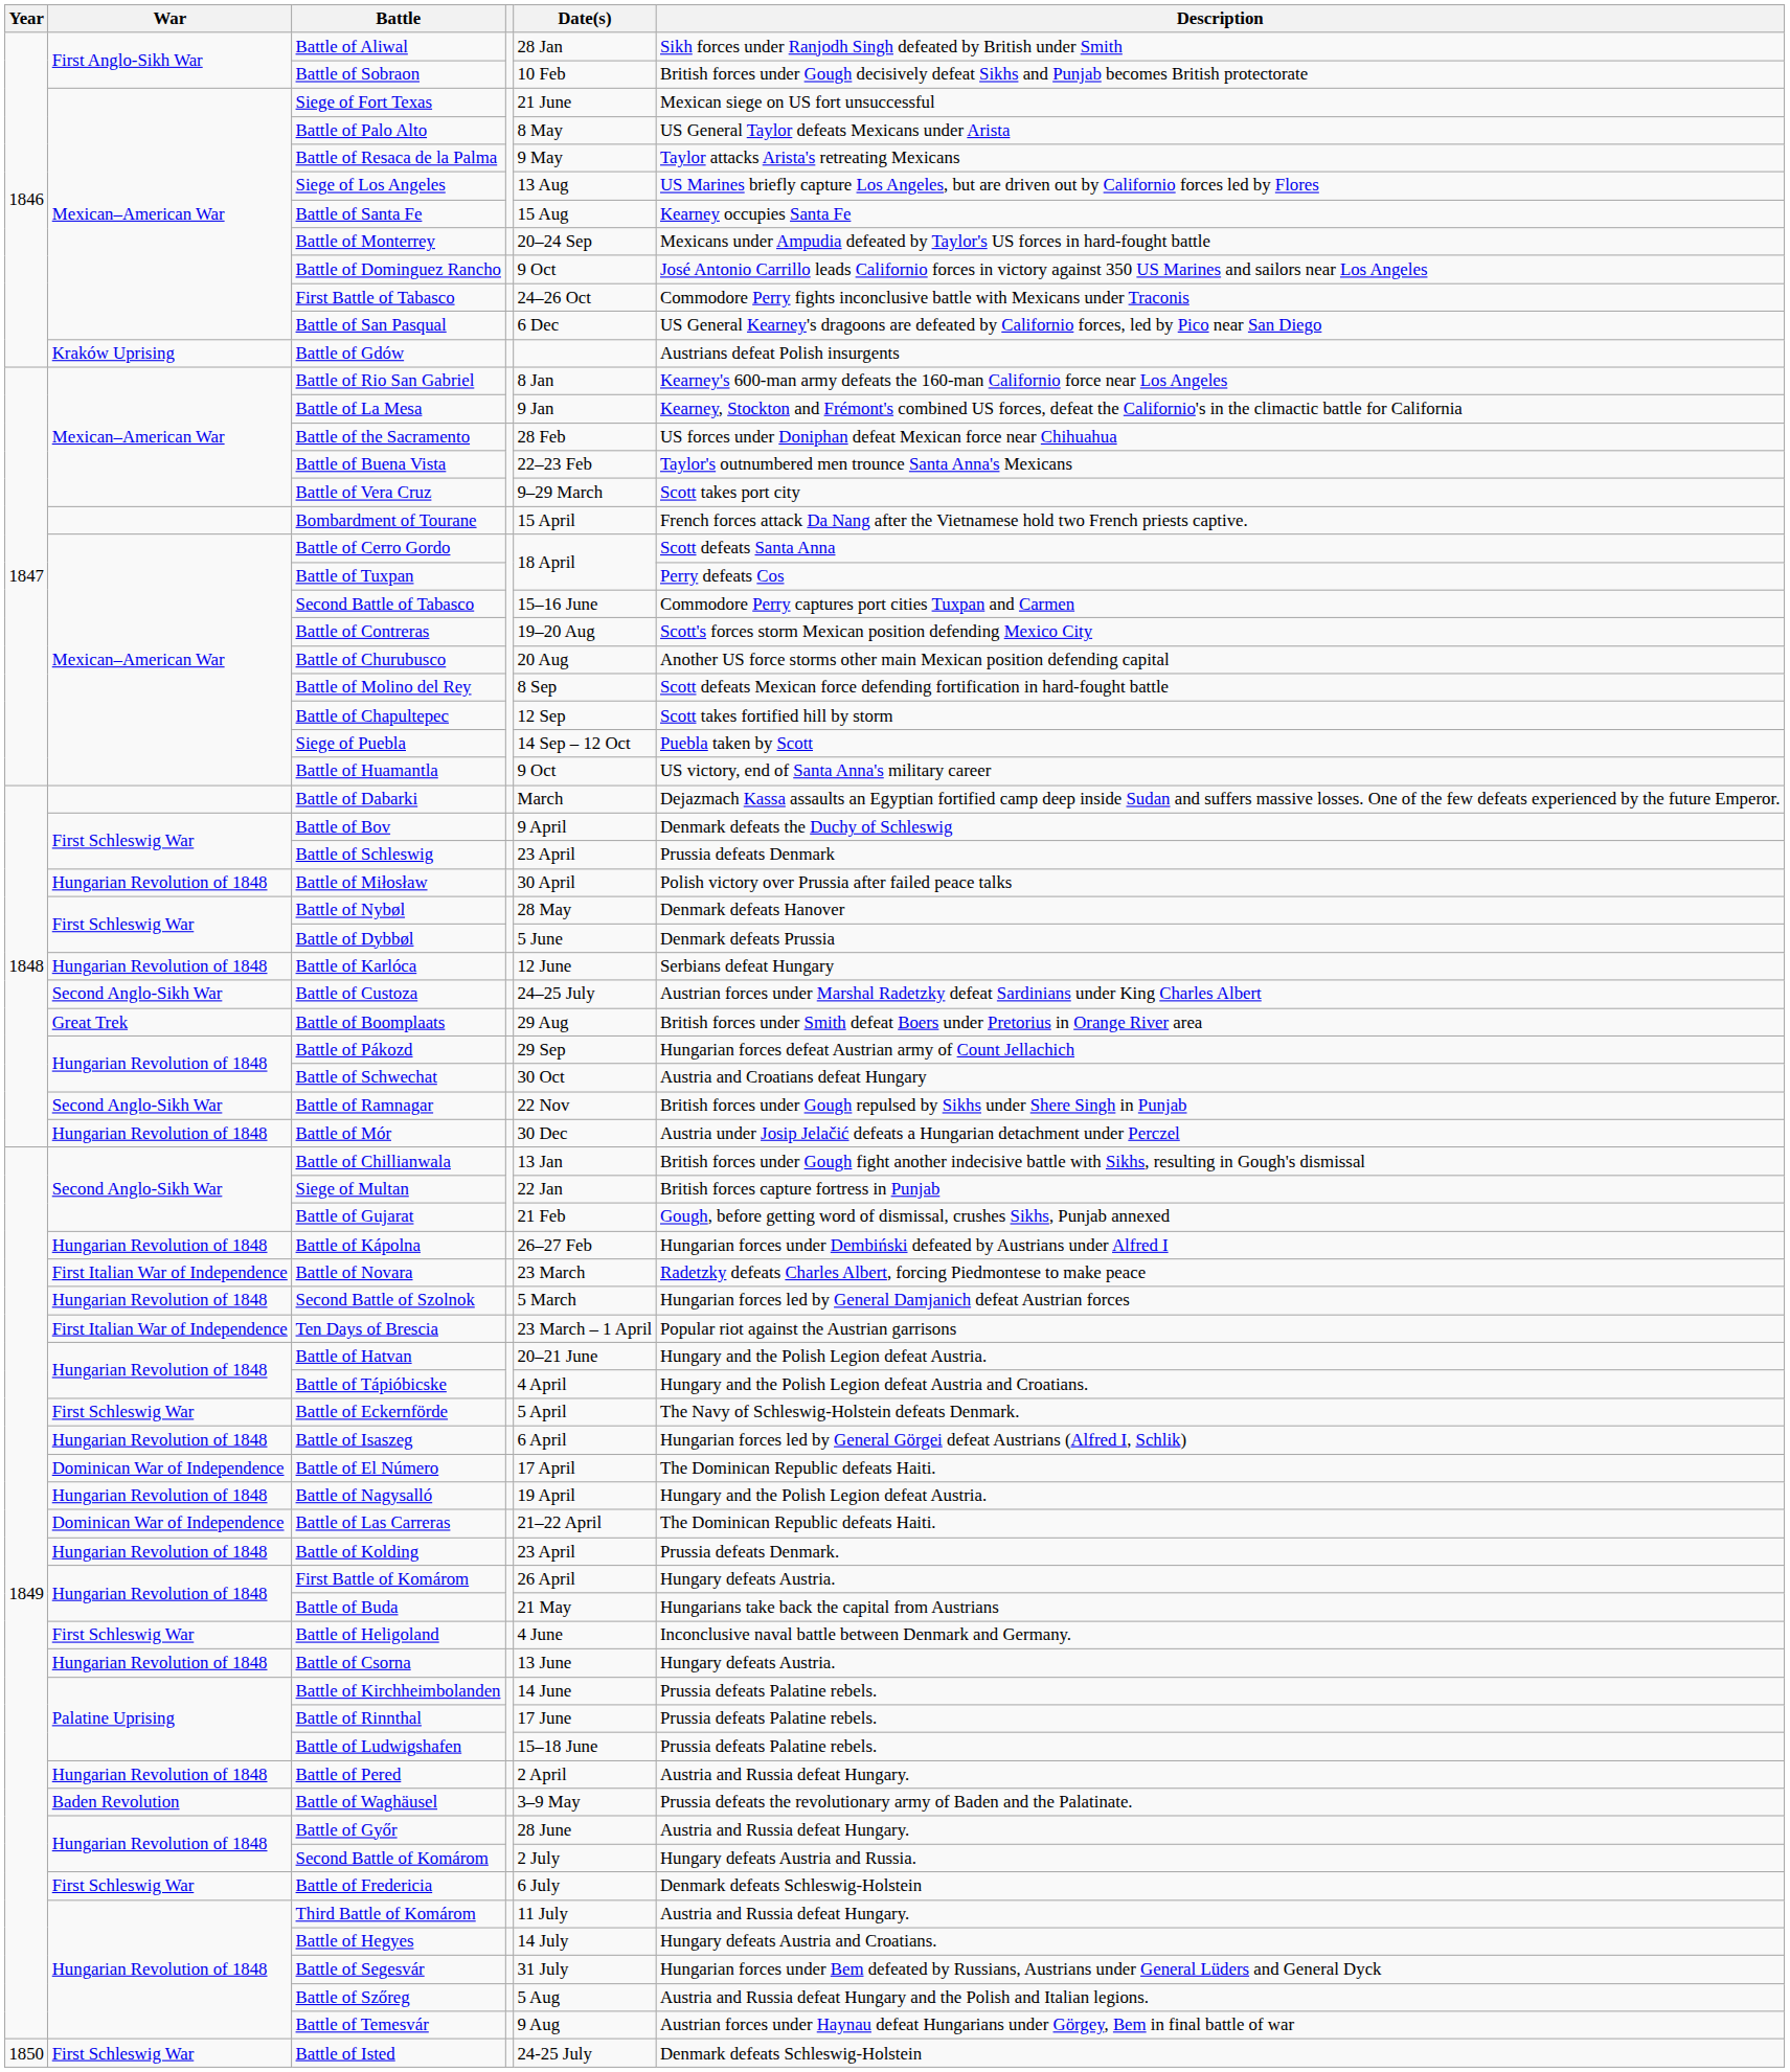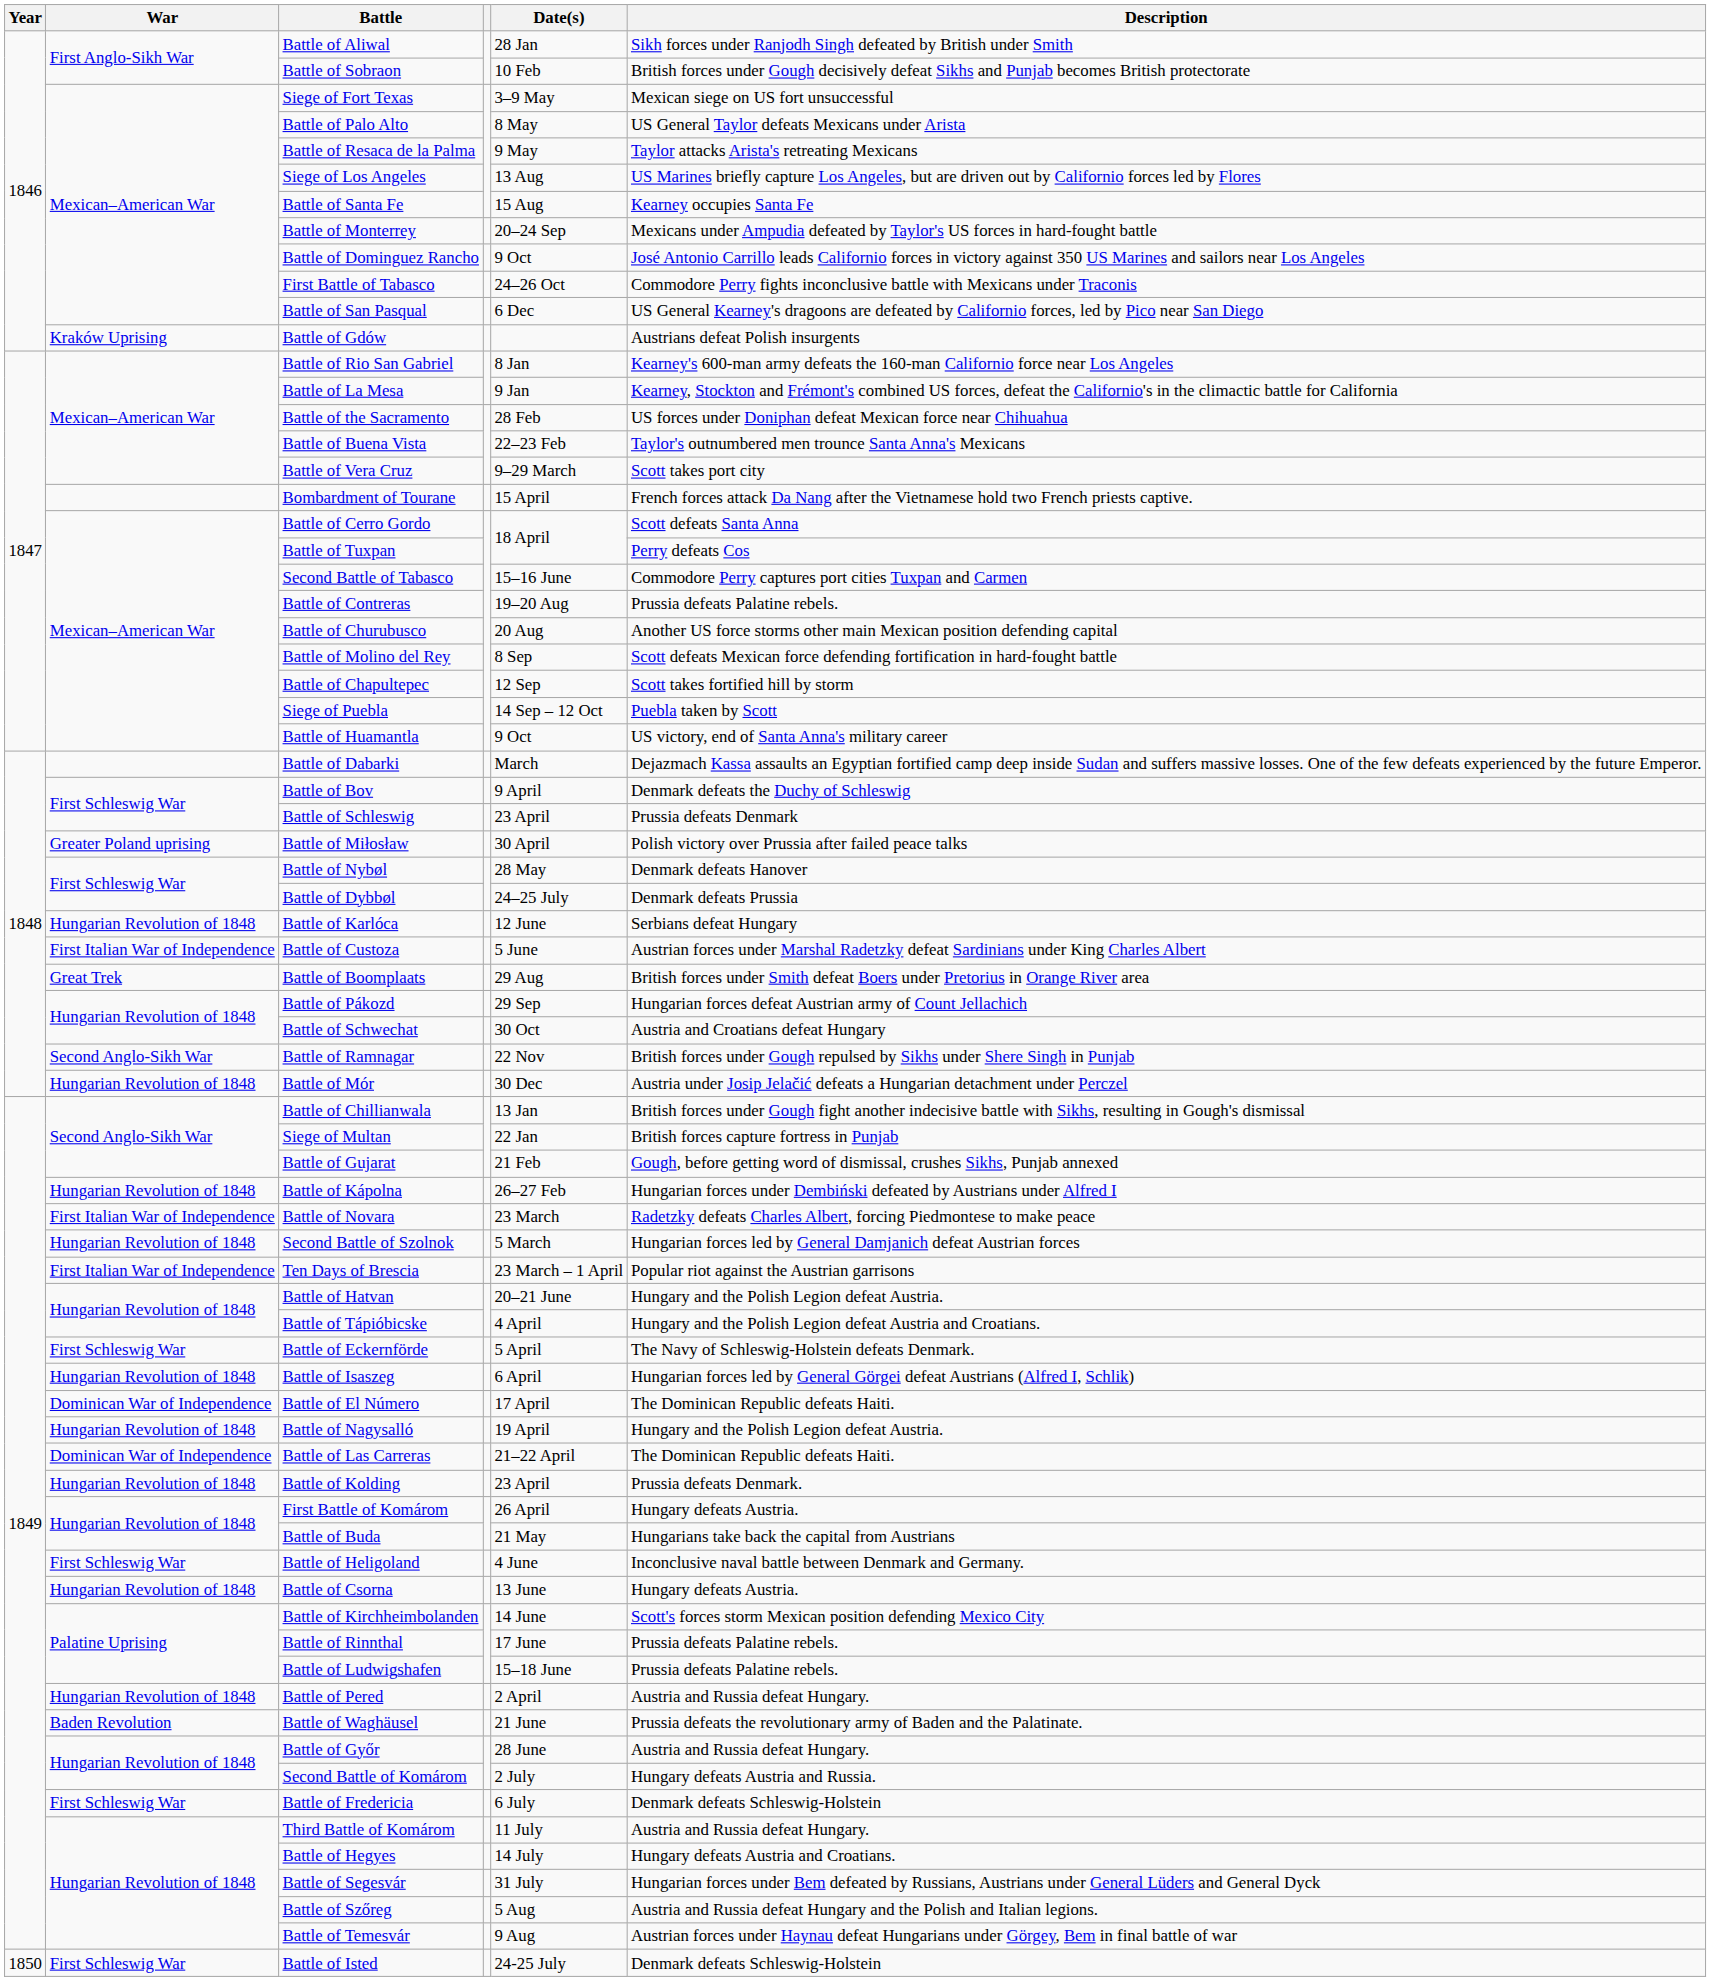Siege of Fort Texas | Date(s): 21 June -> 3–9 May
Battle of Contreras | Description: Scott's forces storm Mexican position defending Mexico City -> Prussia defeats Palatine rebels.
Battle of Miłosław | War: Hungarian Revolution of 1848 -> Greater Poland uprising
Battle of Dybbøl | Date(s): 5 June -> 24–25 July
Battle of Custoza | War: Second Anglo-Sikh War -> First Italian War of Independence
Battle of Custoza | Date(s): 24–25 July -> 5 June
Battle of Kirchheimbolanden | Description: Prussia defeats Palatine rebels. -> Scott's forces storm Mexican position defending Mexico City
Battle of Waghäusel | Date(s): 3–9 May -> 21 June
